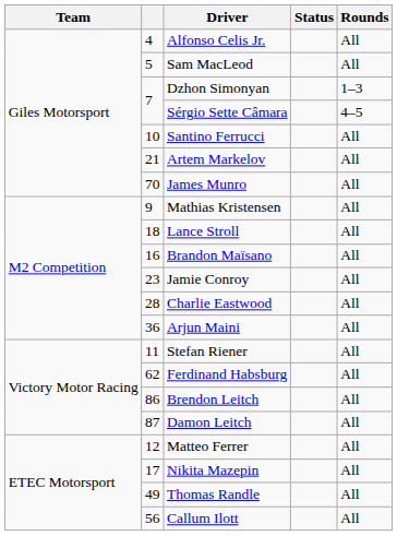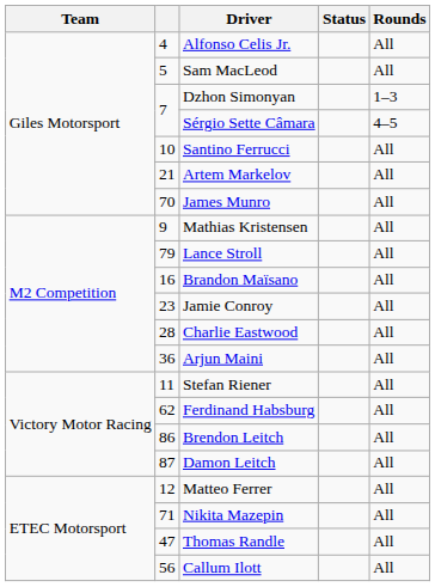Lance Stroll | column 2: 18 -> 79
Nikita Mazepin | column 2: 17 -> 71
Thomas Randle | column 2: 49 -> 47
